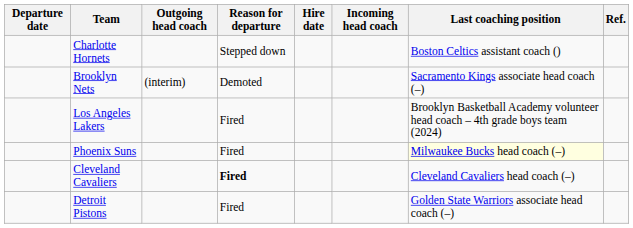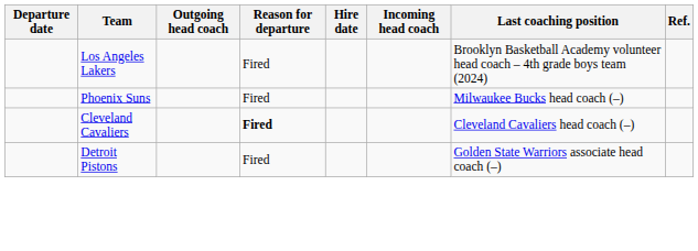- row: Charlotte Hornets | Stepped down | Boston Celtics assistant coach ()
- row: Brooklyn Nets | (interim) | Demoted | Sacramento Kings associate head coach (–)
Phoenix Suns | Last coaching position: lightyellow background -> no background
